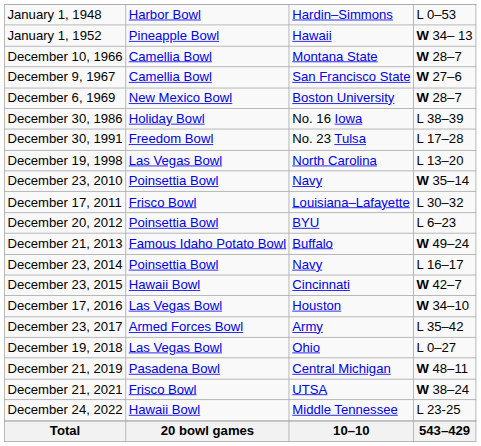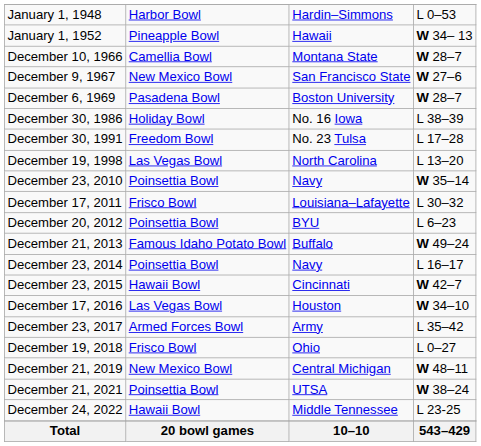December 9, 1967 | column 2: Camellia Bowl -> New Mexico Bowl
December 6, 1969 | column 2: New Mexico Bowl -> Pasadena Bowl
December 19, 2018 | column 2: Las Vegas Bowl -> Frisco Bowl
December 21, 2019 | column 2: Pasadena Bowl -> New Mexico Bowl
December 21, 2021 | column 2: Frisco Bowl -> Poinsettia Bowl
